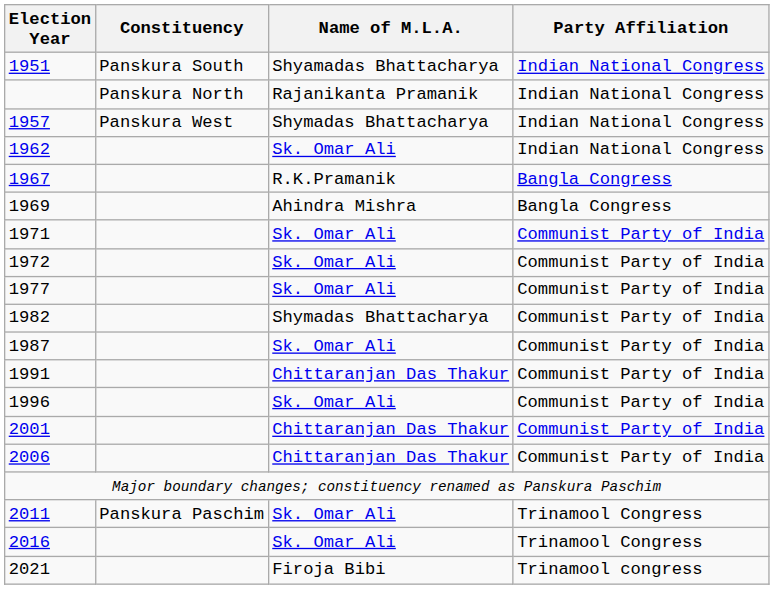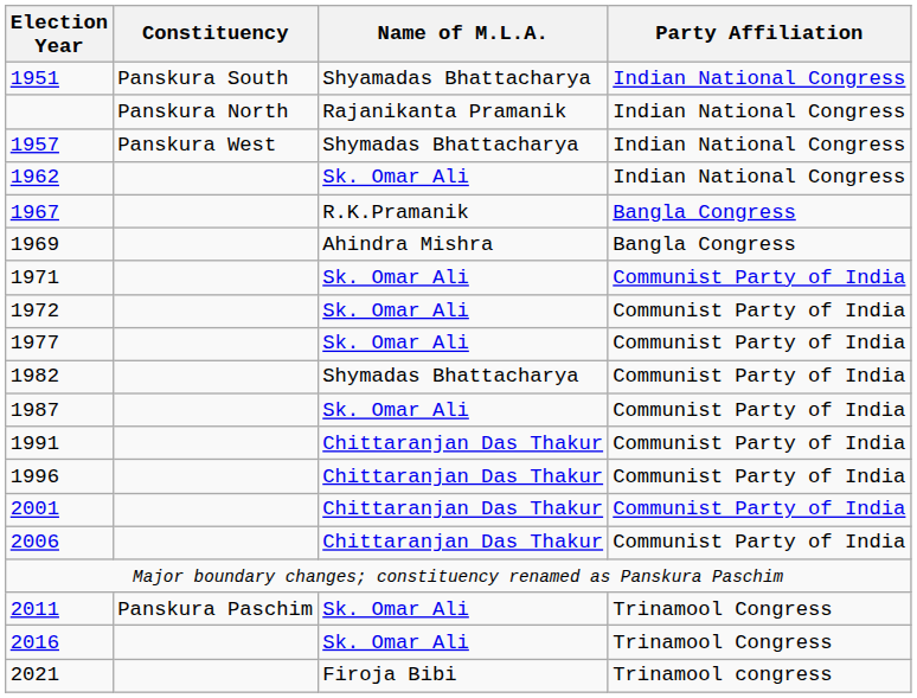1996 | Name of M.L.A.: Sk. Omar Ali -> Chittaranjan Das Thakur
